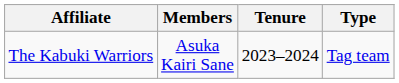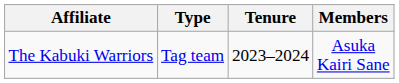columns swapped: Members <-> Type
